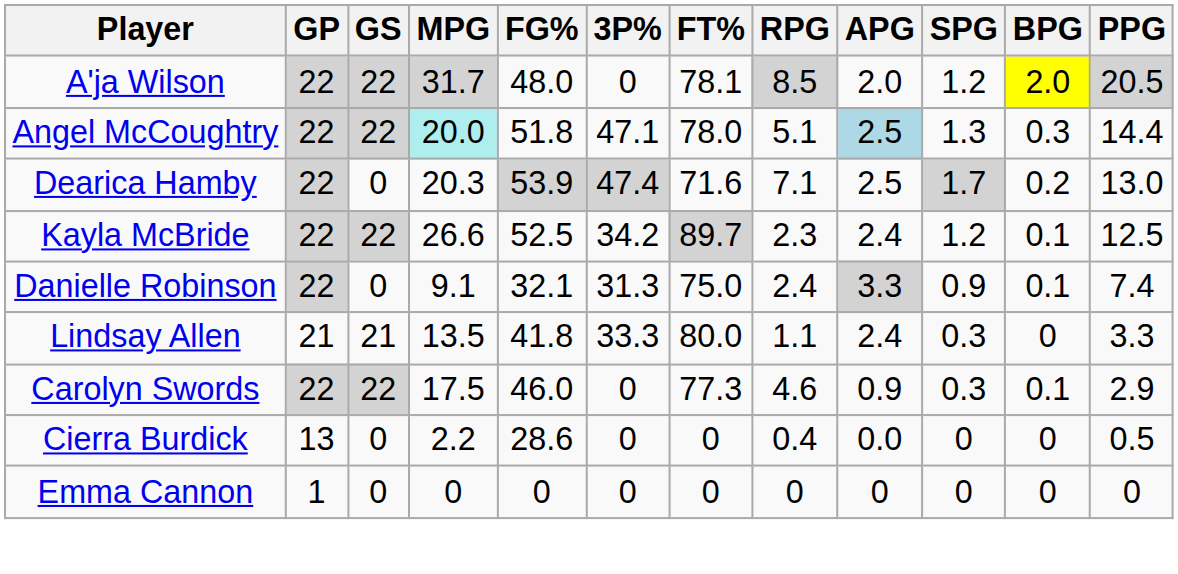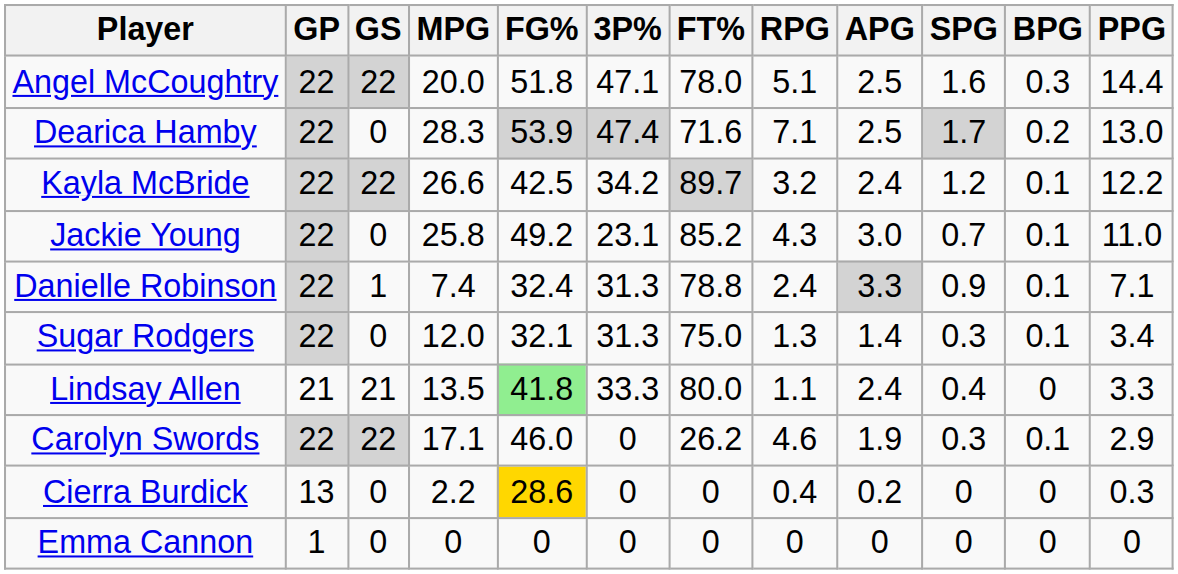- row: A'ja Wilson | 22 | 22 | 31.7 | 48.0 | 0 | 78.1 | 8.5 | 2.0 | 1.2 | 2.0 | 20.5
Angel McCoughtry | MPG: paleturquoise background -> no background
Angel McCoughtry | APG: lightblue background -> no background
Angel McCoughtry | SPG: 1.3 -> 1.6
Dearica Hamby | MPG: 20.3 -> 28.3
Kayla McBride | FG%: 52.5 -> 42.5
Kayla McBride | RPG: 2.3 -> 3.2
Kayla McBride | PPG: 12.5 -> 12.2
+ row: Jackie Young | 22 | 0 | 25.8 | 49.2 | 23.1 | 85.2 | 4.3 | 3.0 | 0.7 | 0.1 | 11.0
Danielle Robinson | GS: 0 -> 1
Danielle Robinson | MPG: 9.1 -> 7.4
Danielle Robinson | FG%: 32.1 -> 32.4
Danielle Robinson | FT%: 75.0 -> 78.8
Danielle Robinson | PPG: 7.4 -> 7.1
+ row: Sugar Rodgers | 22 | 0 | 12.0 | 32.1 | 31.3 | 75.0 | 1.3 | 1.4 | 0.3 | 0.1 | 3.4
Lindsay Allen | FG%: no background -> lightgreen background
Lindsay Allen | SPG: 0.3 -> 0.4
Carolyn Swords | MPG: 17.5 -> 17.1
Carolyn Swords | FT%: 77.3 -> 26.2
Carolyn Swords | APG: 0.9 -> 1.9
Cierra Burdick | FG%: no background -> gold background
Cierra Burdick | APG: 0.0 -> 0.2
Cierra Burdick | PPG: 0.5 -> 0.3
